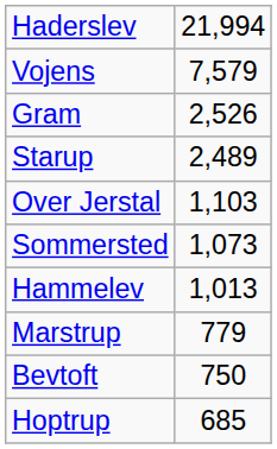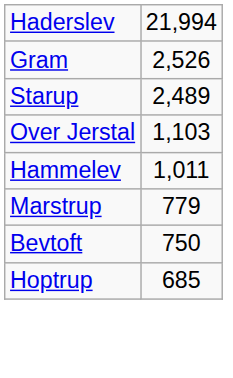- row: Vojens | 7,579
- row: Sommersted | 1,073
Hammelev | column 2: 1,013 -> 1,011
